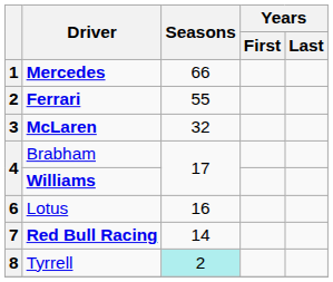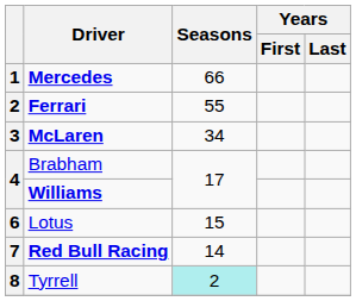McLaren | Seasons: 32 -> 34
Lotus | Seasons: 16 -> 15
